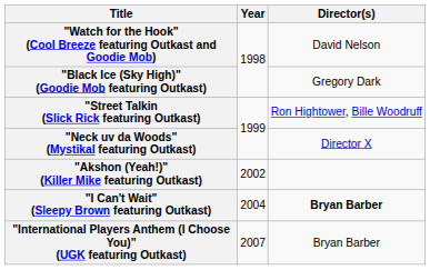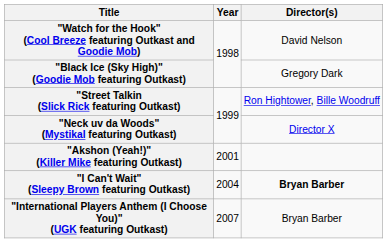"Akshon (Yeah!)" (Killer Mike featuring Outkast) | Year: 2002 -> 2001
